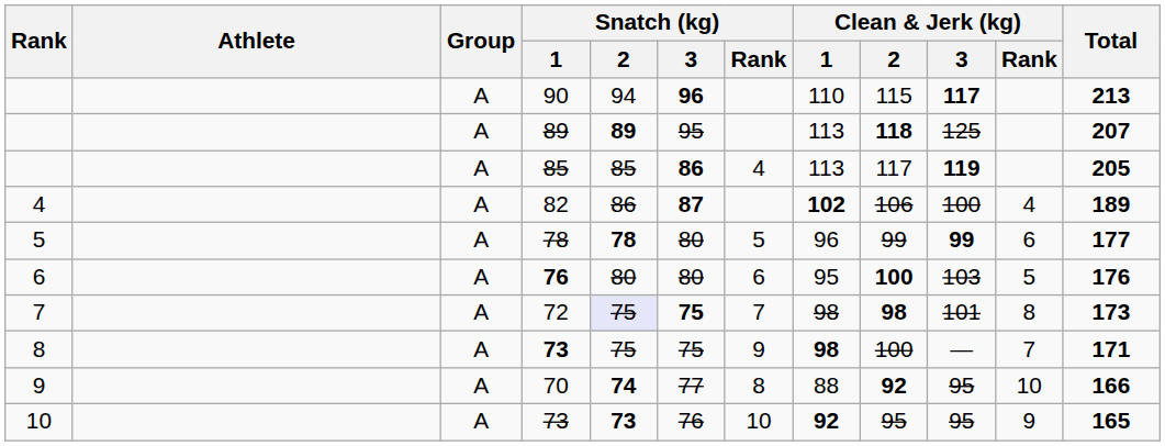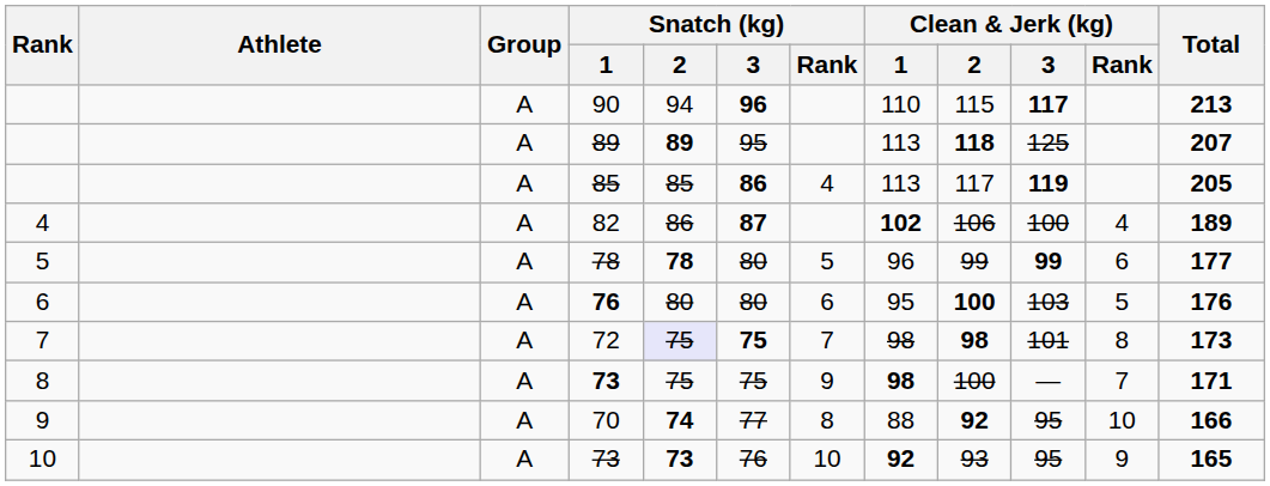10 / 73 | Clean & Jerk (kg) / 2: 95 -> 93
